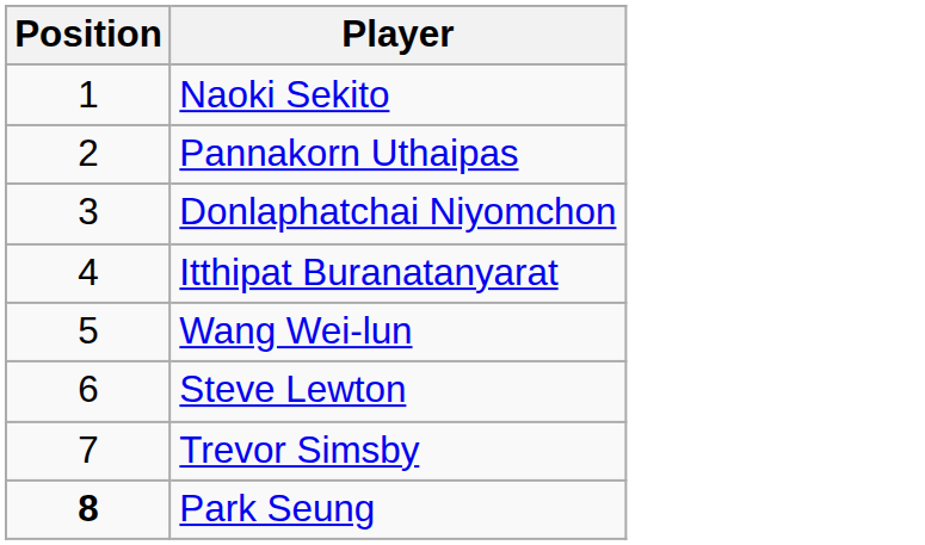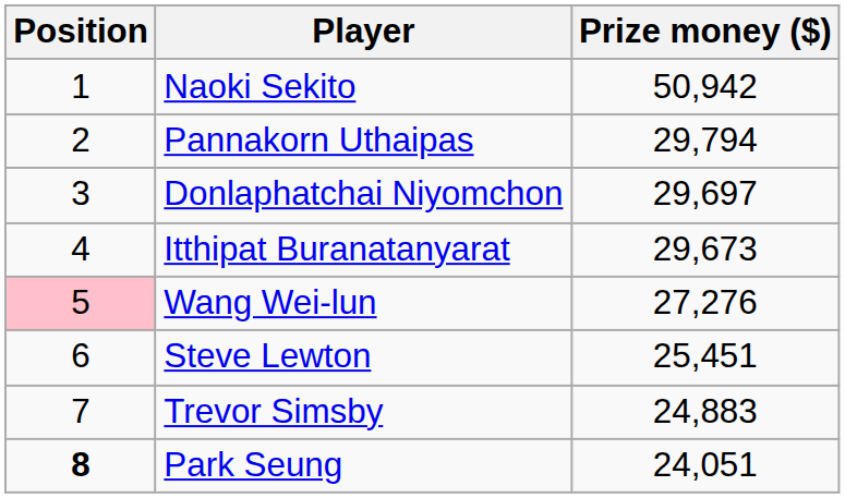+ column: Prize money ($) | 50,942 | 29,794 | 29,697 | 29,673 | 27,276 | 25,451 | 24,883 | 24,051
Wang Wei-lun | Position: no background -> pink background
